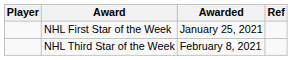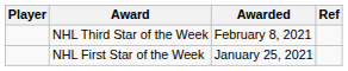rows swapped: NHL First Star of the Week <-> NHL Third Star of the Week
